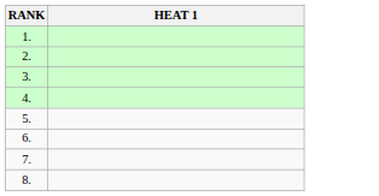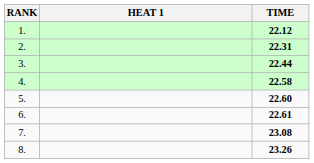+ column: TIME | 22.12 | 22.31 | 22.44 | 22.58 | 22.60 | 22.61 | 23.08 | 23.26
